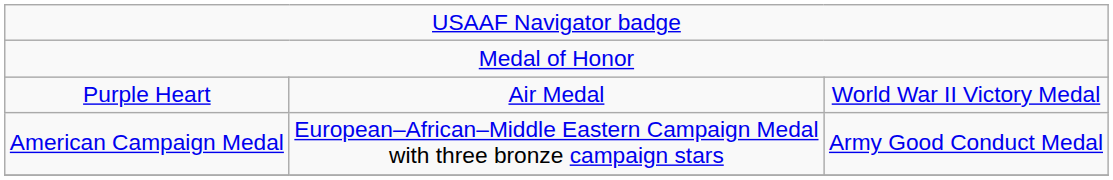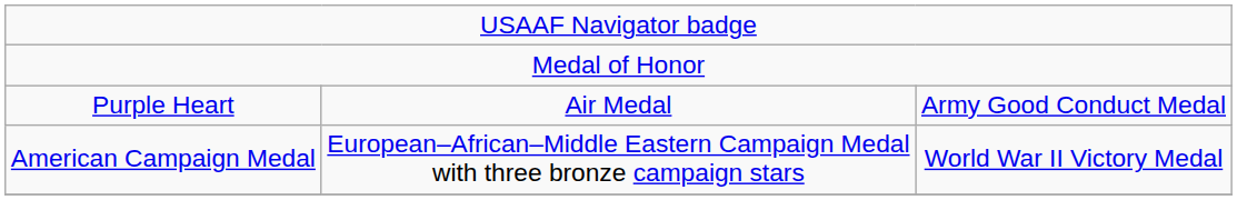Purple Heart | column 3: World War II Victory Medal -> Army Good Conduct Medal
American Campaign Medal | column 3: Army Good Conduct Medal -> World War II Victory Medal
